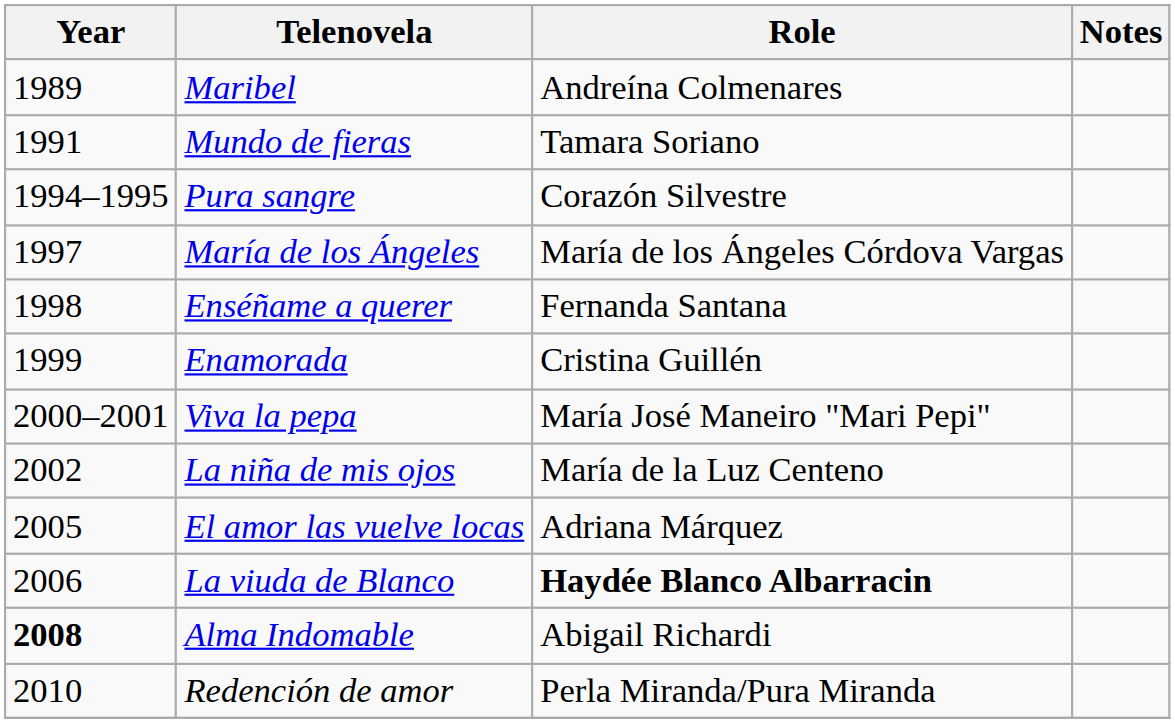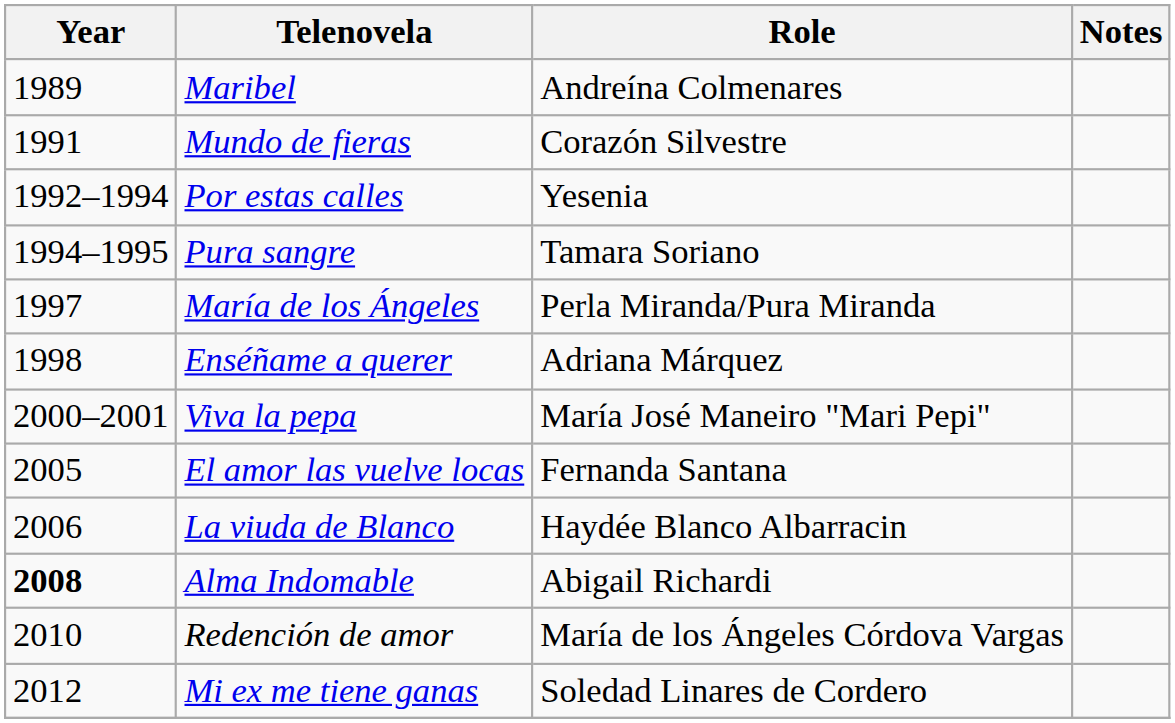Mundo de fieras | Role: Tamara Soriano -> Corazón Silvestre
+ row: 1992–1994 | Por estas calles | Yesenia
Pura sangre | Role: Corazón Silvestre -> Tamara Soriano
María de los Ángeles | Role: María de los Ángeles Córdova Vargas -> Perla Miranda/Pura Miranda
Enséñame a querer | Role: Fernanda Santana -> Adriana Márquez
- row: 1999 | Enamorada | Cristina Guillén
- row: 2002 | La niña de mis ojos | María de la Luz Centeno
El amor las vuelve locas | Role: Adriana Márquez -> Fernanda Santana
La viuda de Blanco | Role: bold -> normal
Redención de amor | Role: Perla Miranda/Pura Miranda -> María de los Ángeles Córdova Vargas
+ row: 2012 | Mi ex me tiene ganas | Soledad Linares de Cordero
